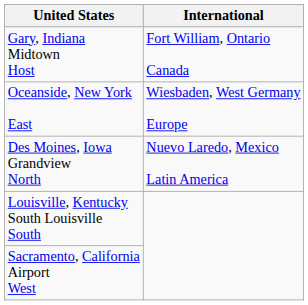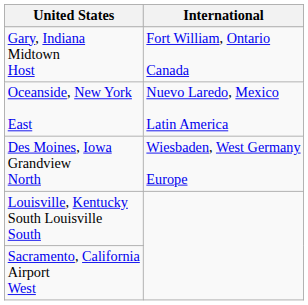Oceanside, New York East | International: Wiesbaden, West Germany Europe -> Nuevo Laredo, Mexico Latin America
Des Moines, Iowa Grandview North | International: Nuevo Laredo, Mexico Latin America -> Wiesbaden, West Germany Europe
